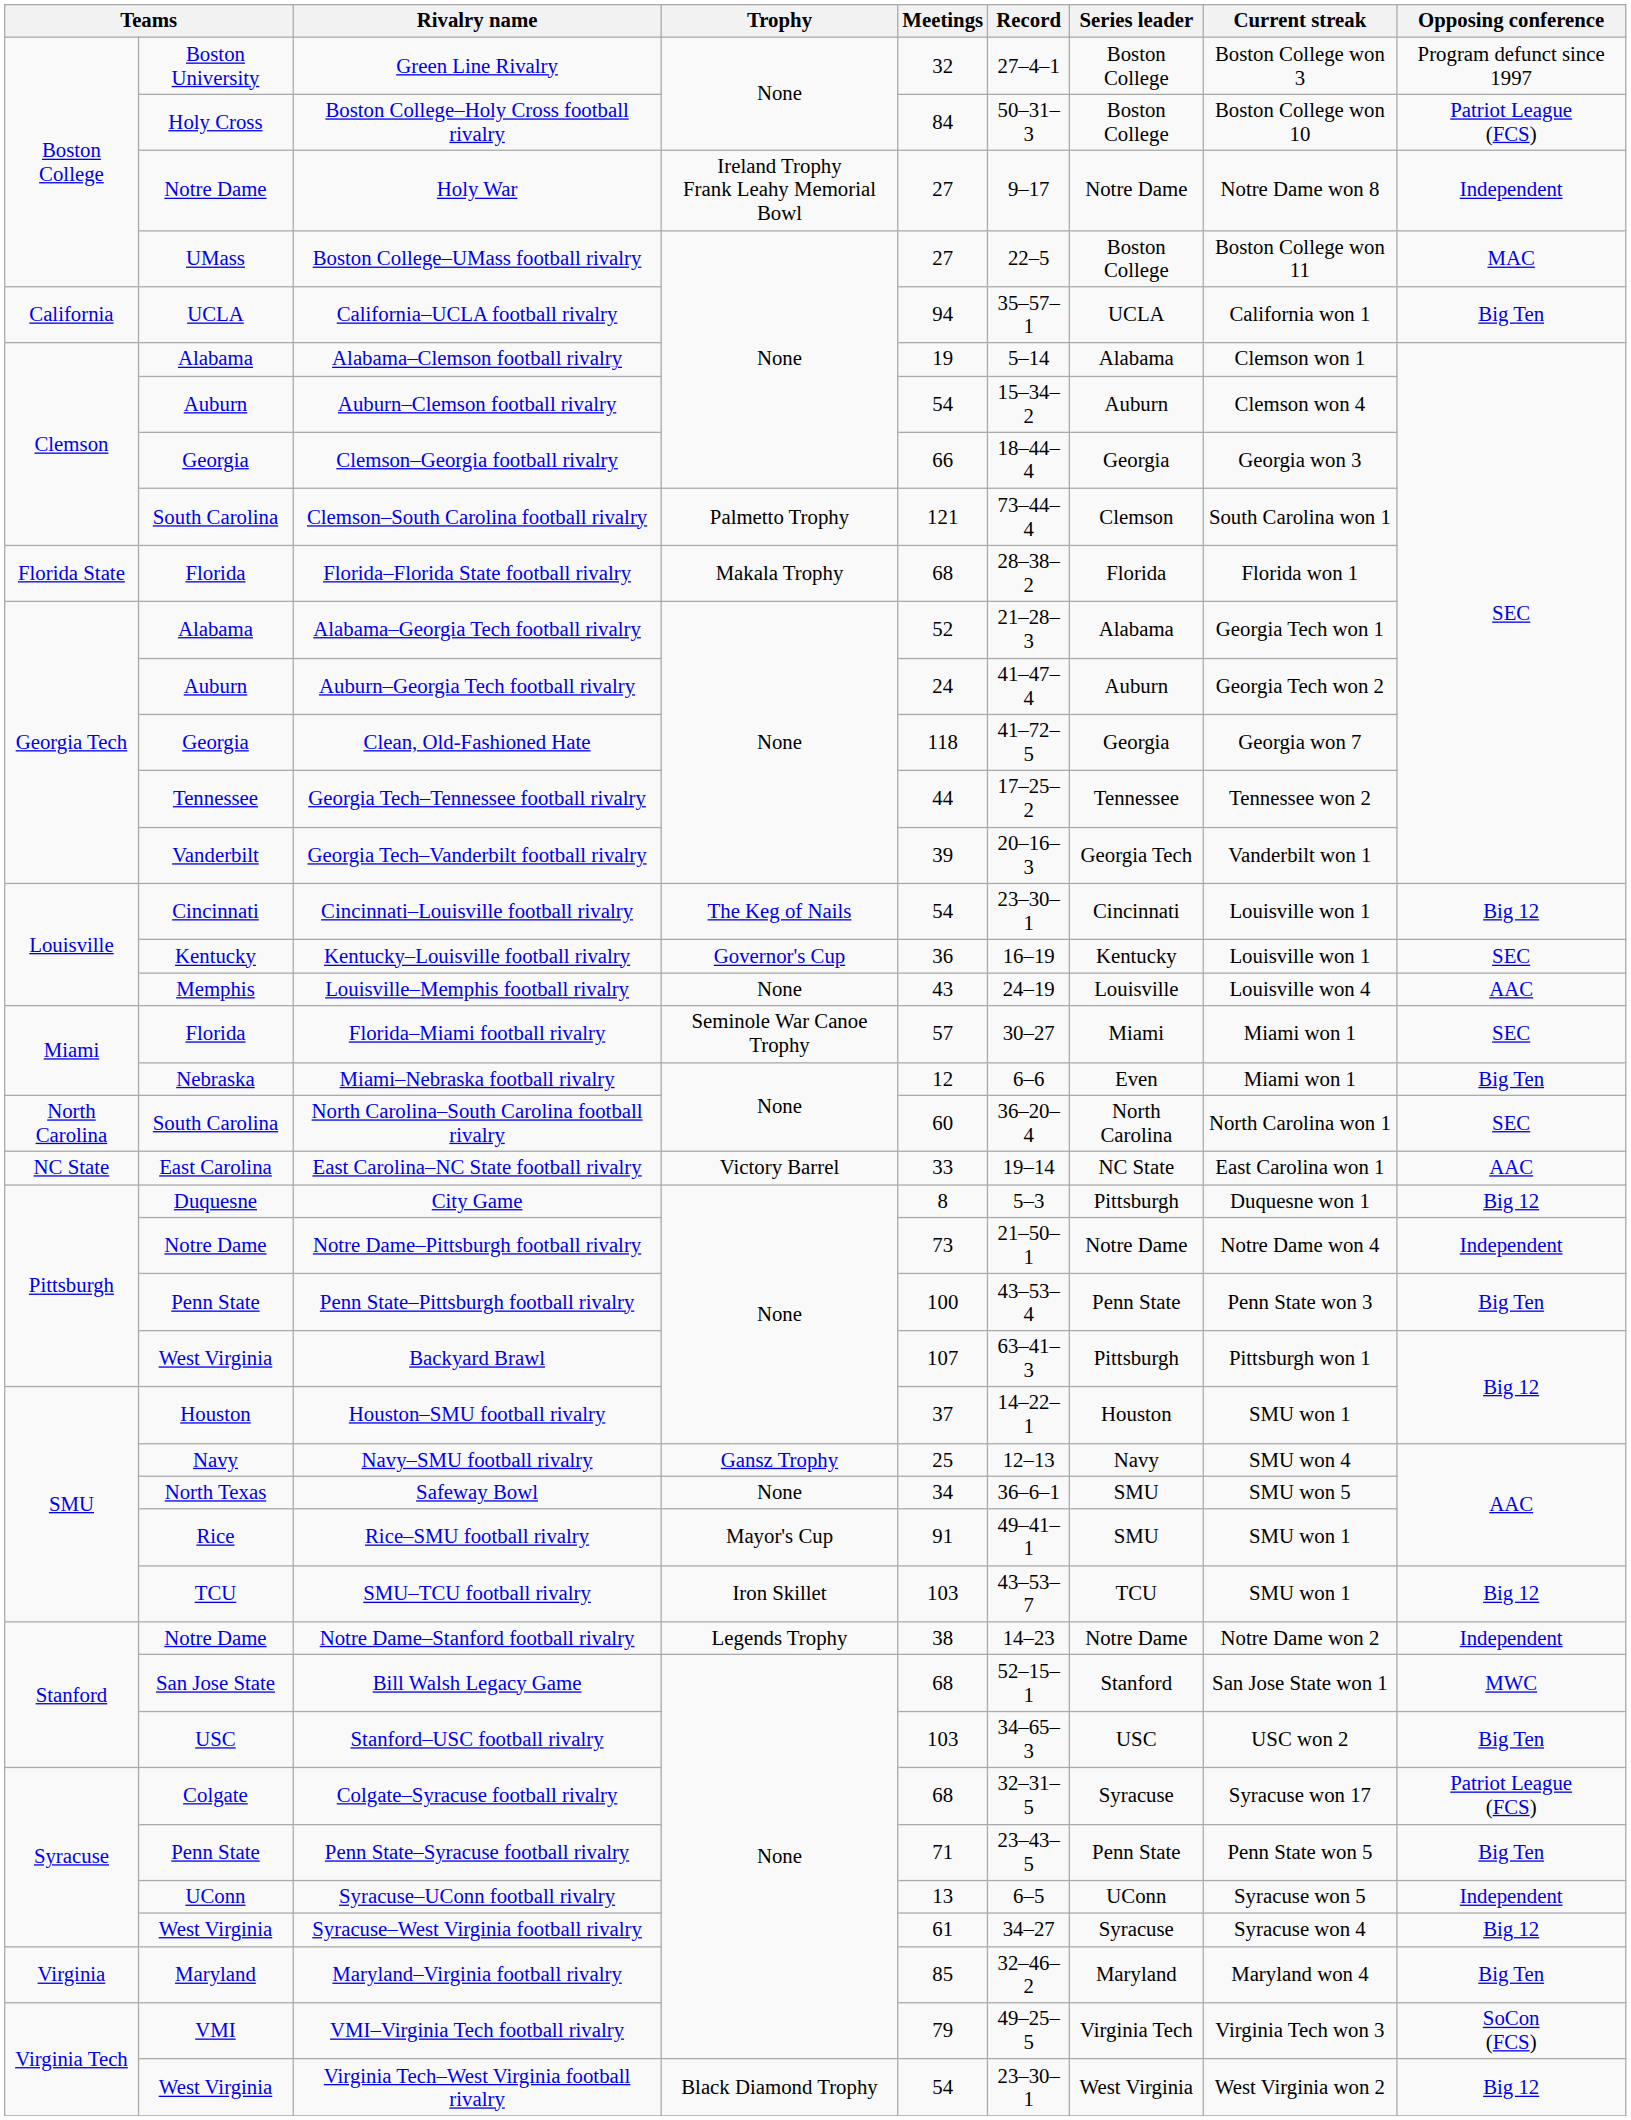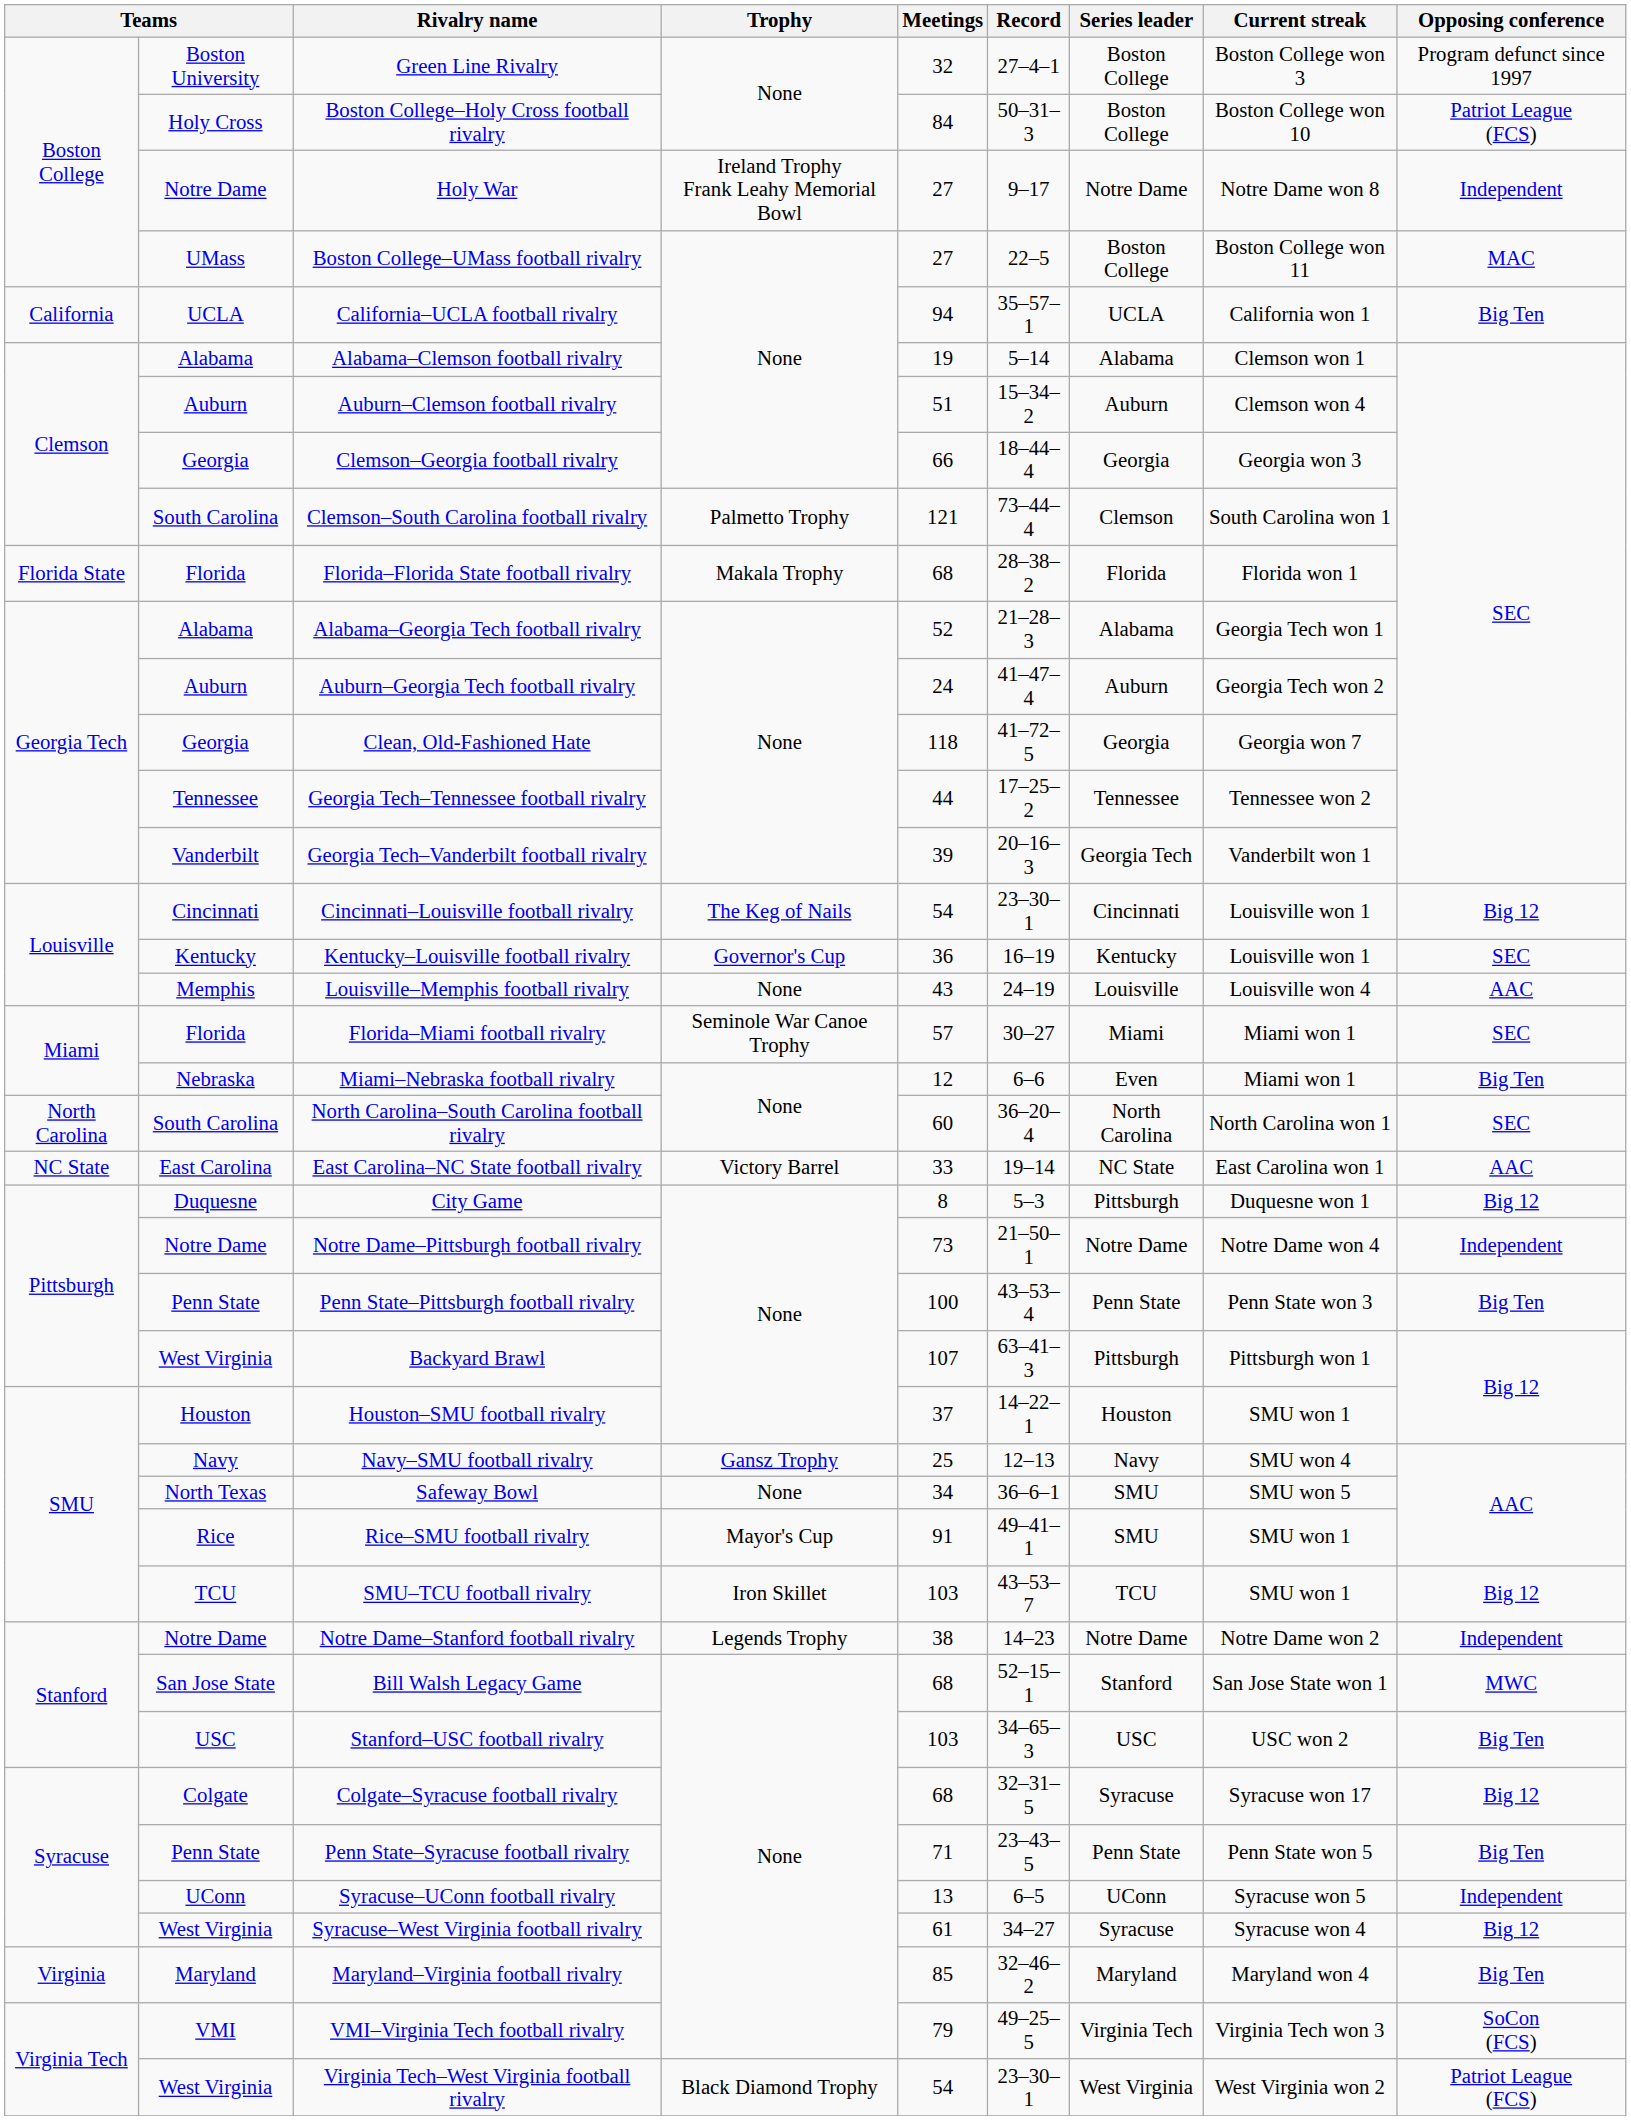Auburn–Clemson football rivalry | Meetings: 54 -> 51
Colgate–Syracuse football rivalry | Opposing conference: Patriot League (FCS) -> Big 12
Virginia Tech–West Virginia football rivalry | Opposing conference: Big 12 -> Patriot League (FCS)
